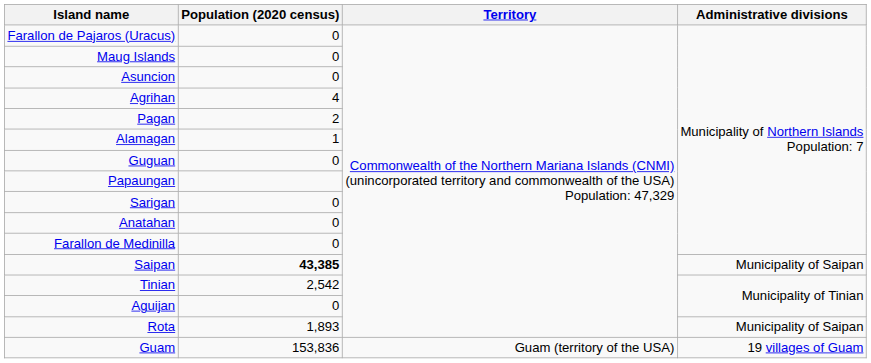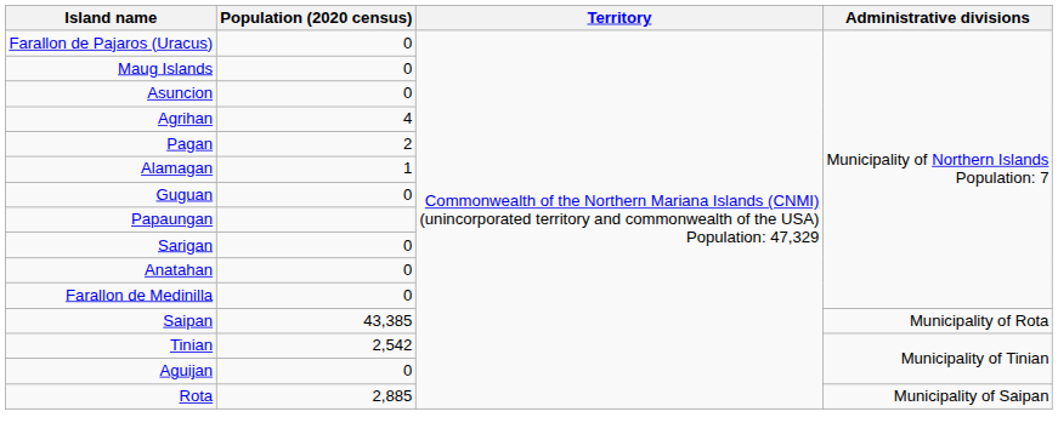Saipan | Population (2020 census): bold -> normal
Saipan | Administrative divisions: Municipality of Saipan -> Municipality of Rota
Rota | Population (2020 census): 1,893 -> 2,885
- row: Guam | 153,836 | Guam (territory of the USA) | 19 villages of Guam
